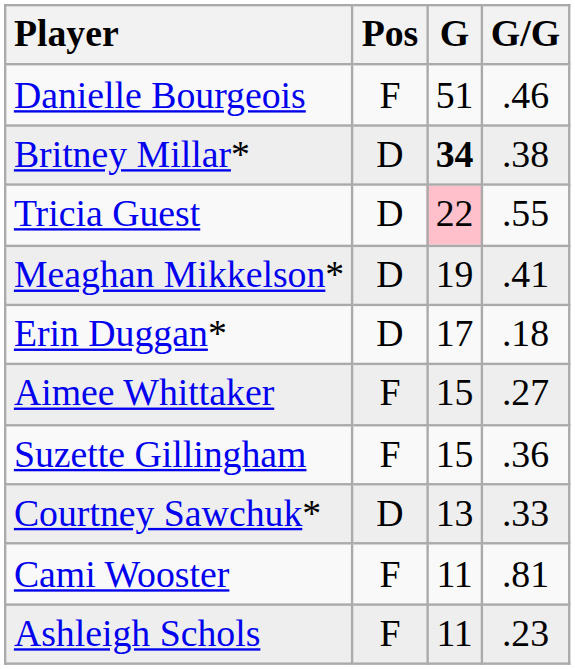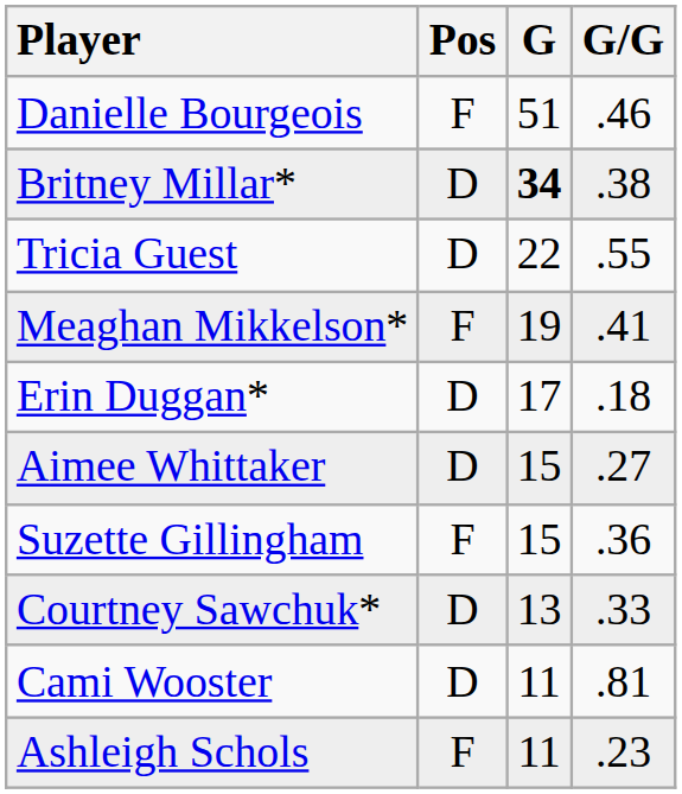Tricia Guest | G: pink background -> no background
Meaghan Mikkelson* | Pos: D -> F
Aimee Whittaker | Pos: F -> D
Cami Wooster | Pos: F -> D
